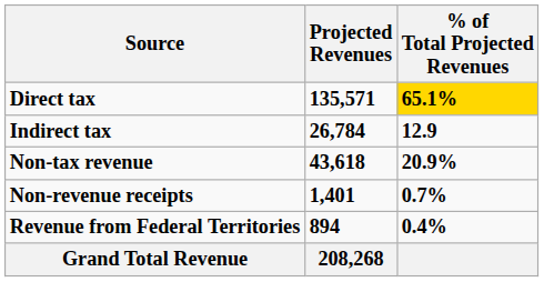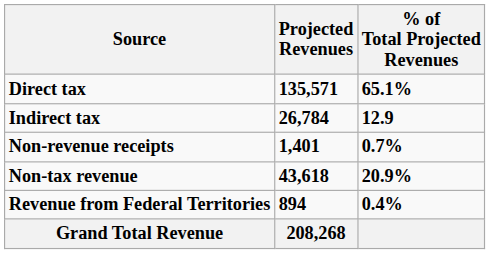Direct tax | % of Total Projected Revenues: gold background -> no background
rows swapped: Non-tax revenue <-> Non-revenue receipts
